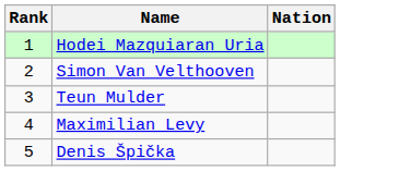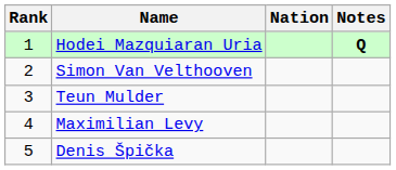+ column: Notes | Q
